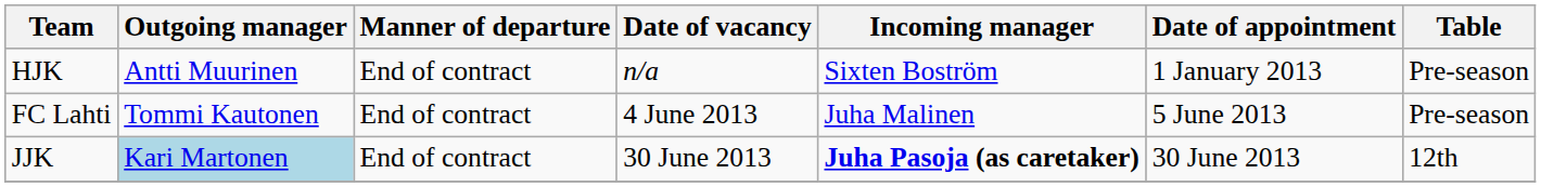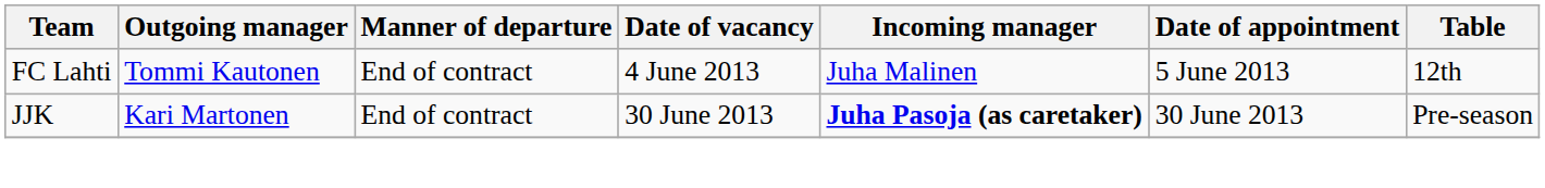- row: HJK | Antti Muurinen | End of contract | n/a | Sixten Boström | 1 January 2013 | Pre-season
FC Lahti | Table: Pre-season -> 12th
JJK | Outgoing manager: lightblue background -> no background
JJK | Table: 12th -> Pre-season
